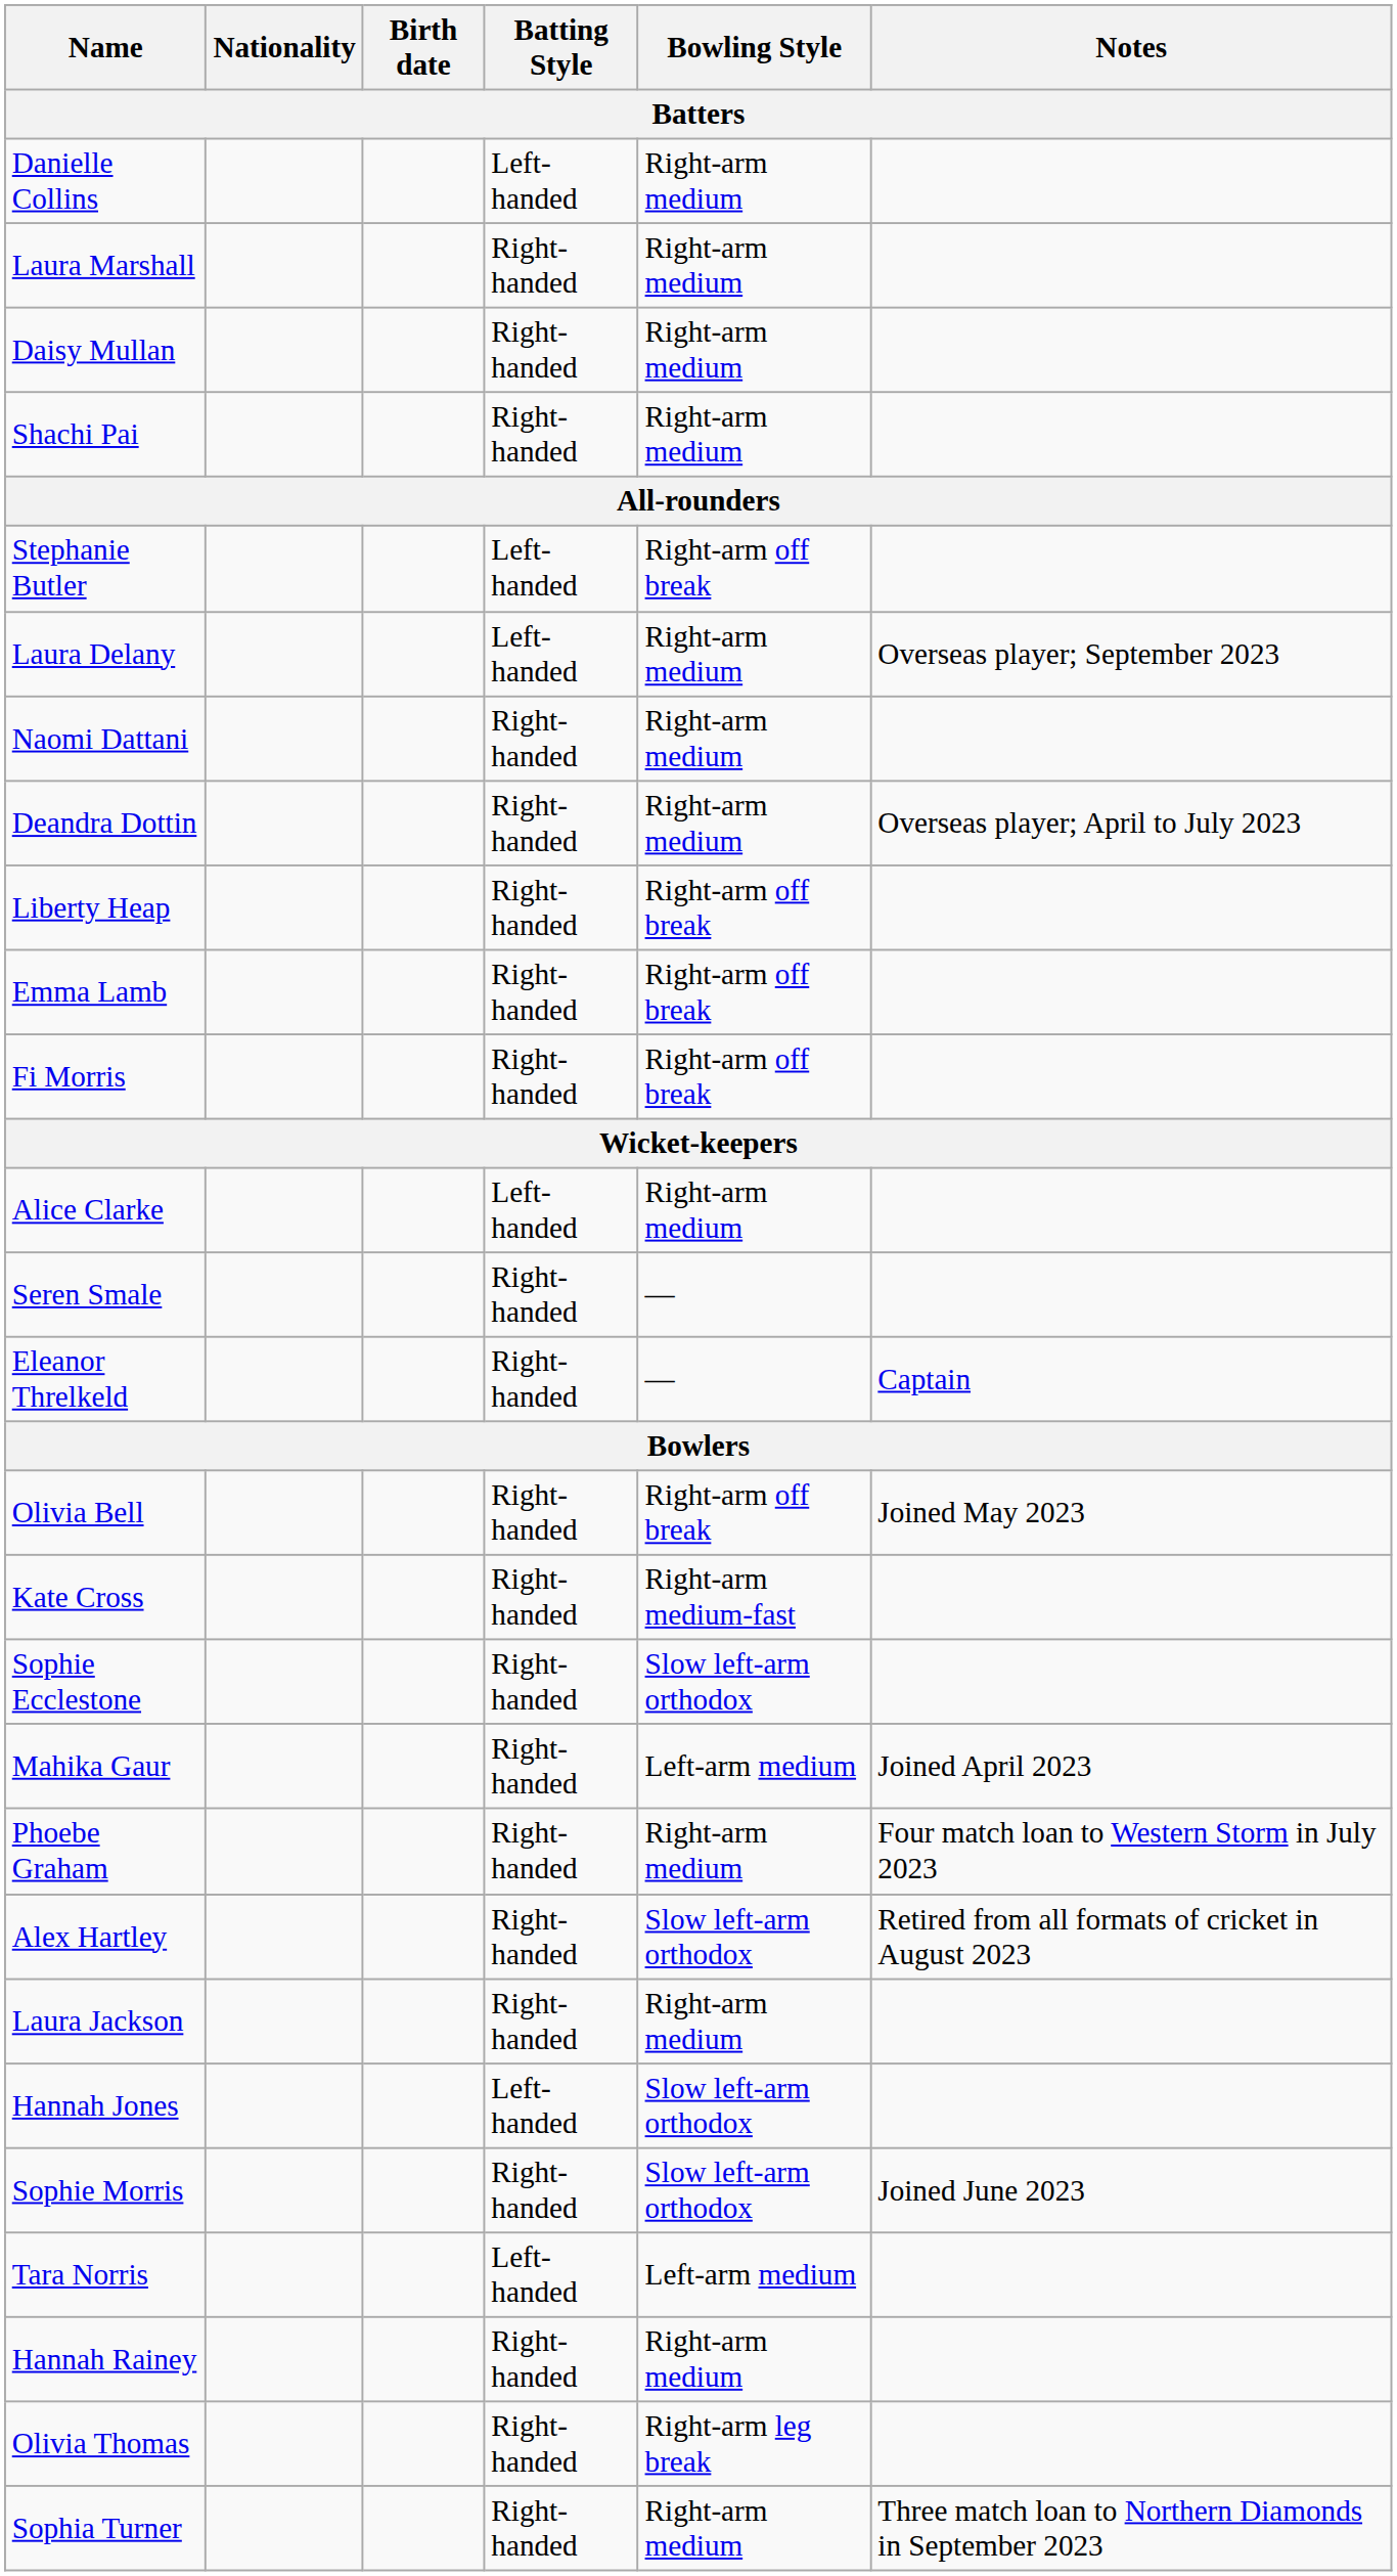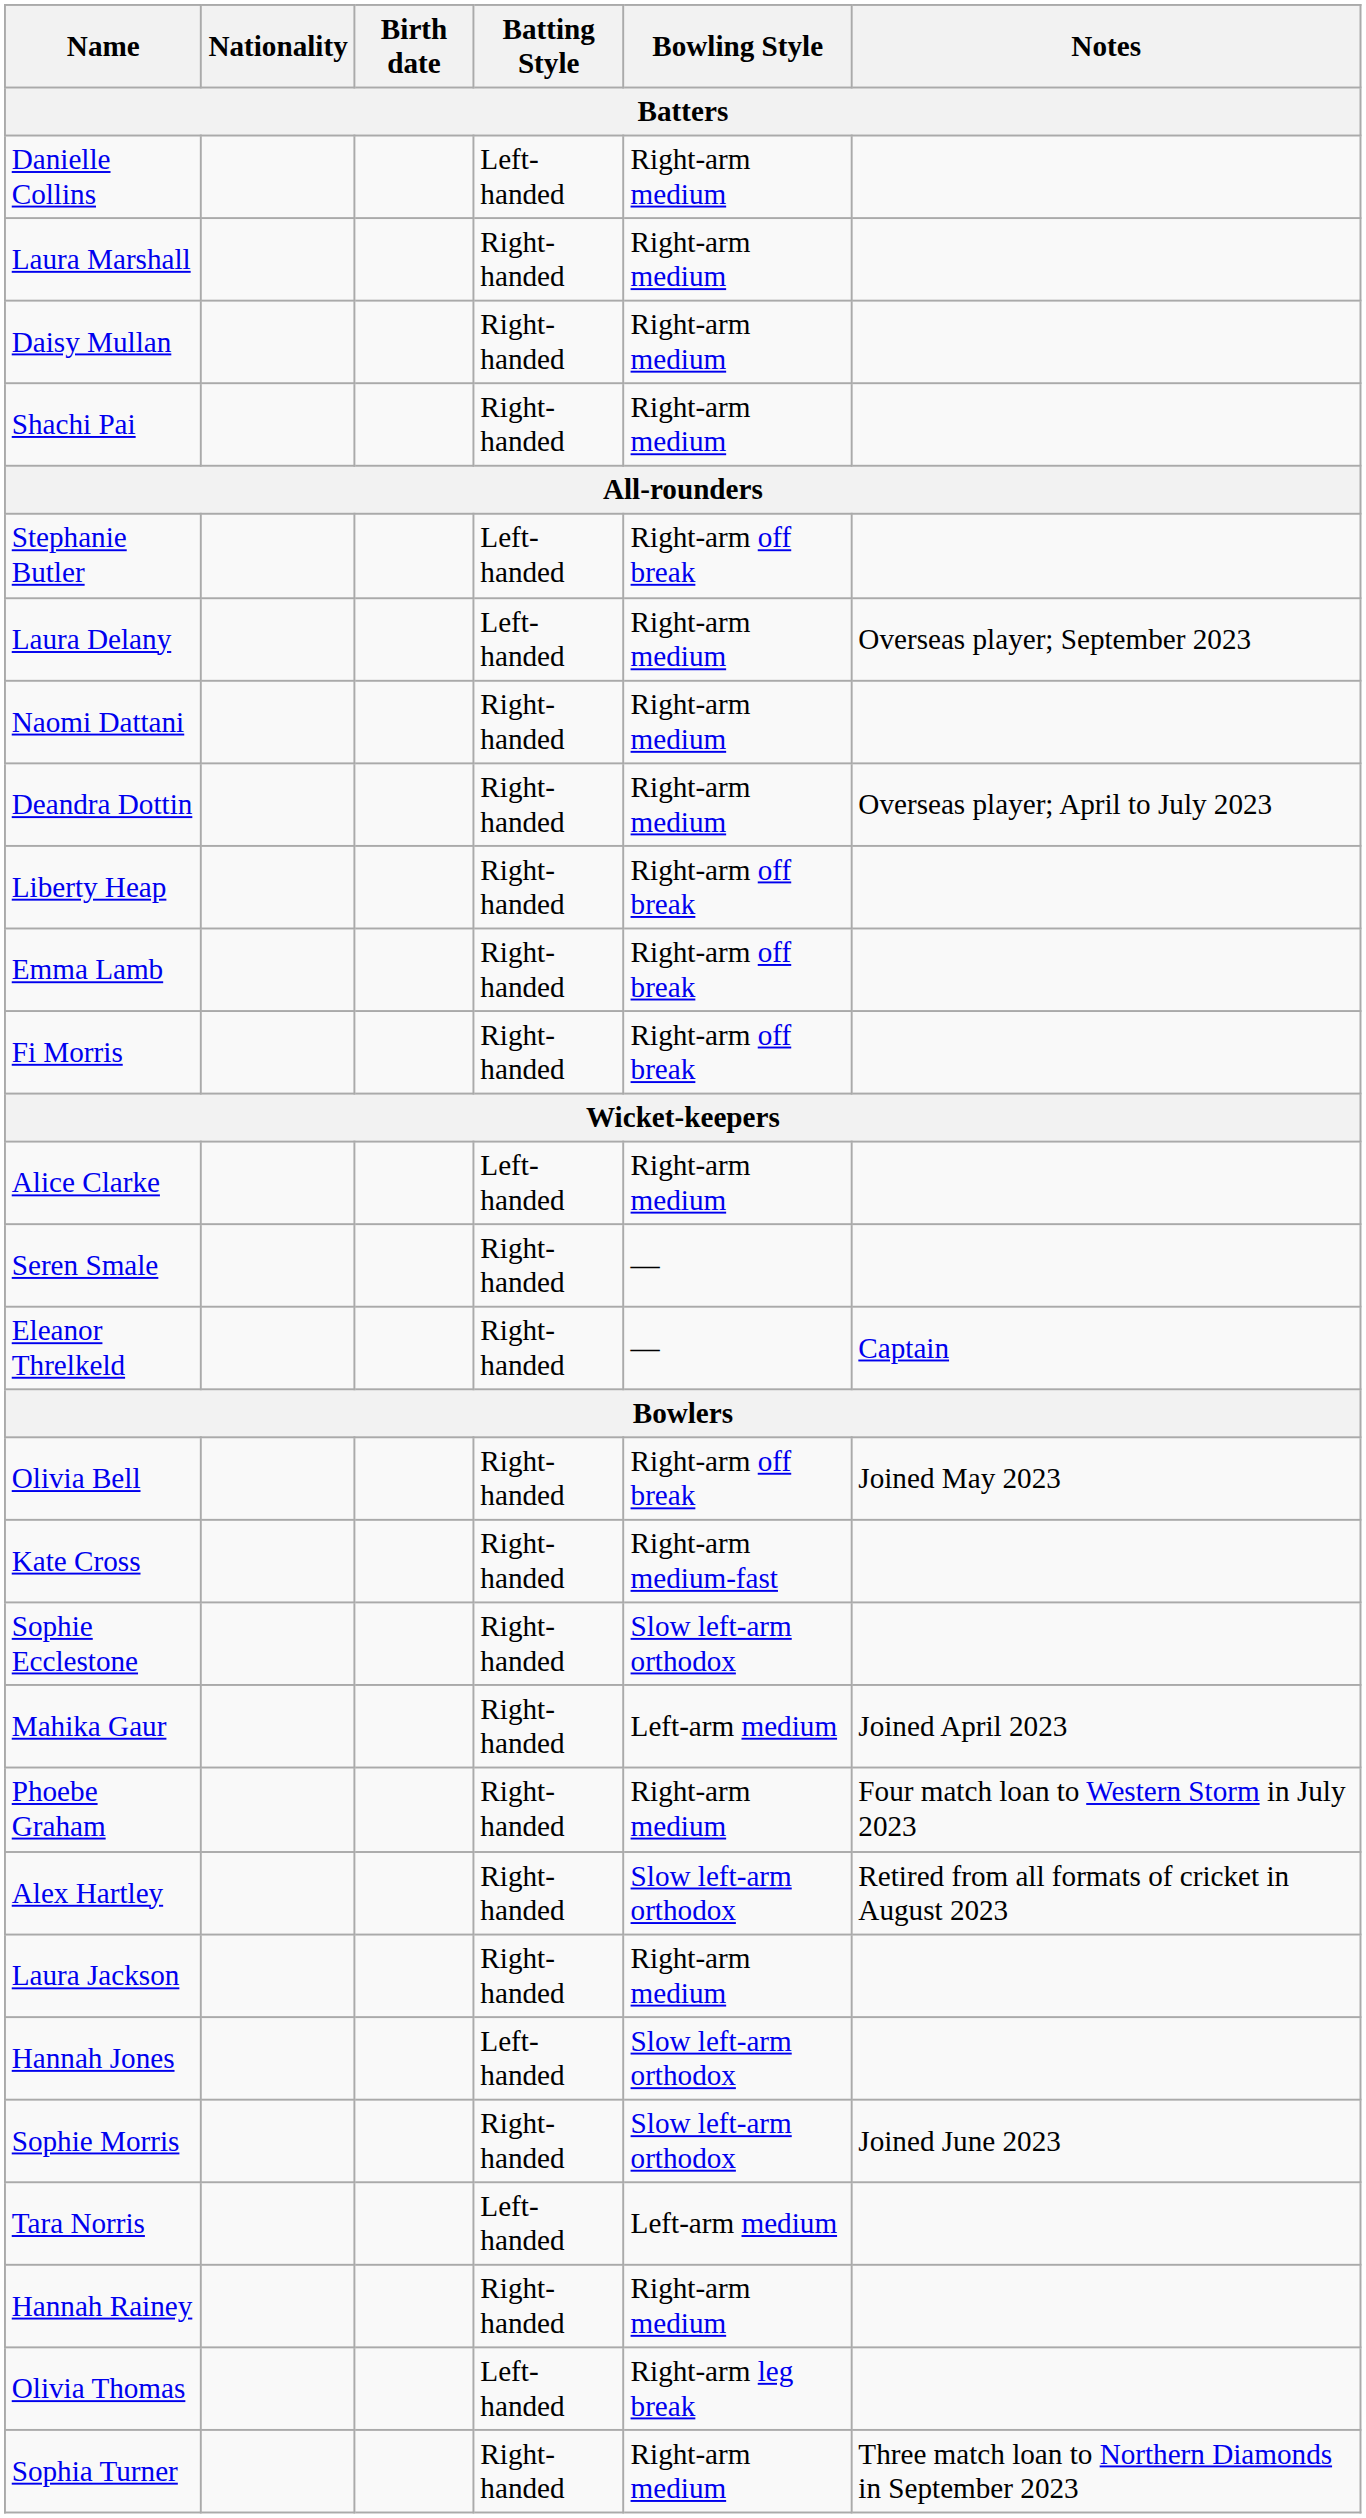Olivia Thomas | Batting Style: Right-handed -> Left-handed
